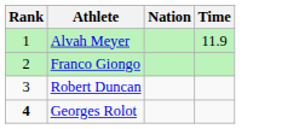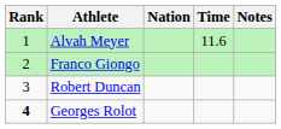+ column: Notes
Alvah Meyer | Time: 11.9 -> 11.6
